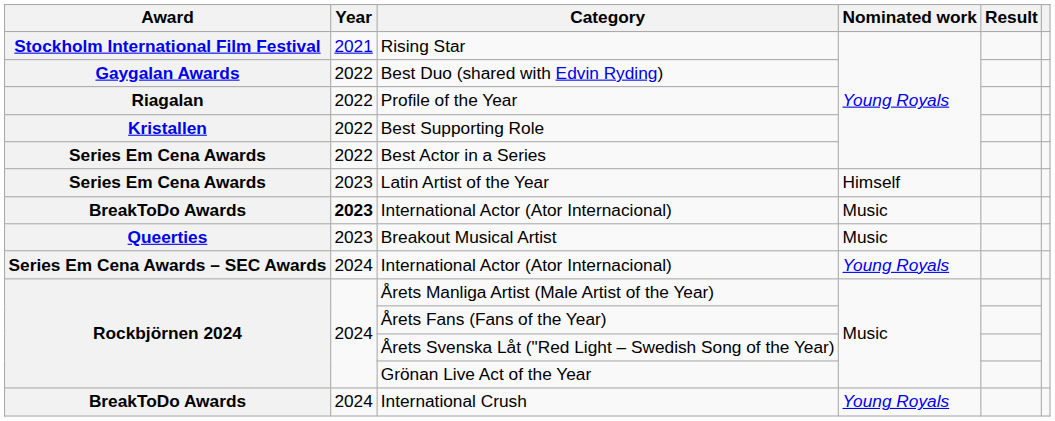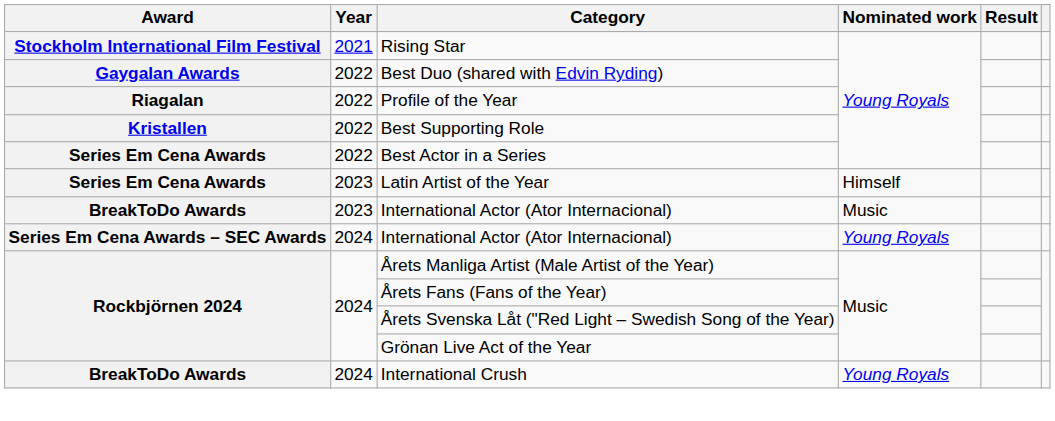BreakToDo Awards / International Actor (Ator Internacional) | Year: bold -> normal
- row: Queerties | 2023 | Breakout Musical Artist | Music
